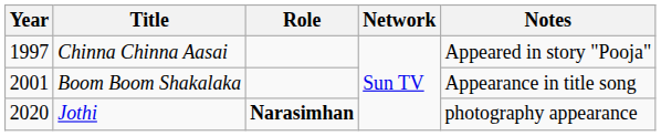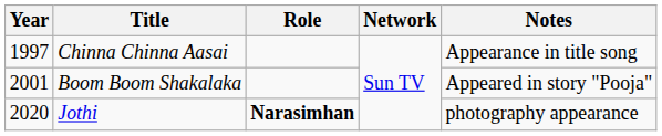Chinna Chinna Aasai | Notes: Appeared in story "Pooja" -> Appearance in title song
Boom Boom Shakalaka | Notes: Appearance in title song -> Appeared in story "Pooja"
